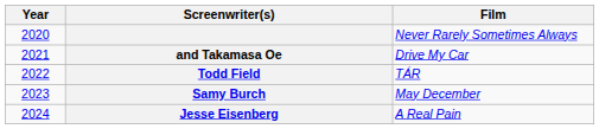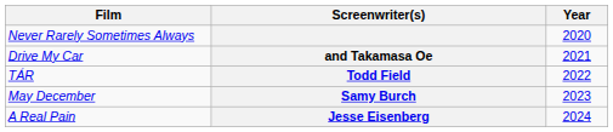columns swapped: Year <-> Film
